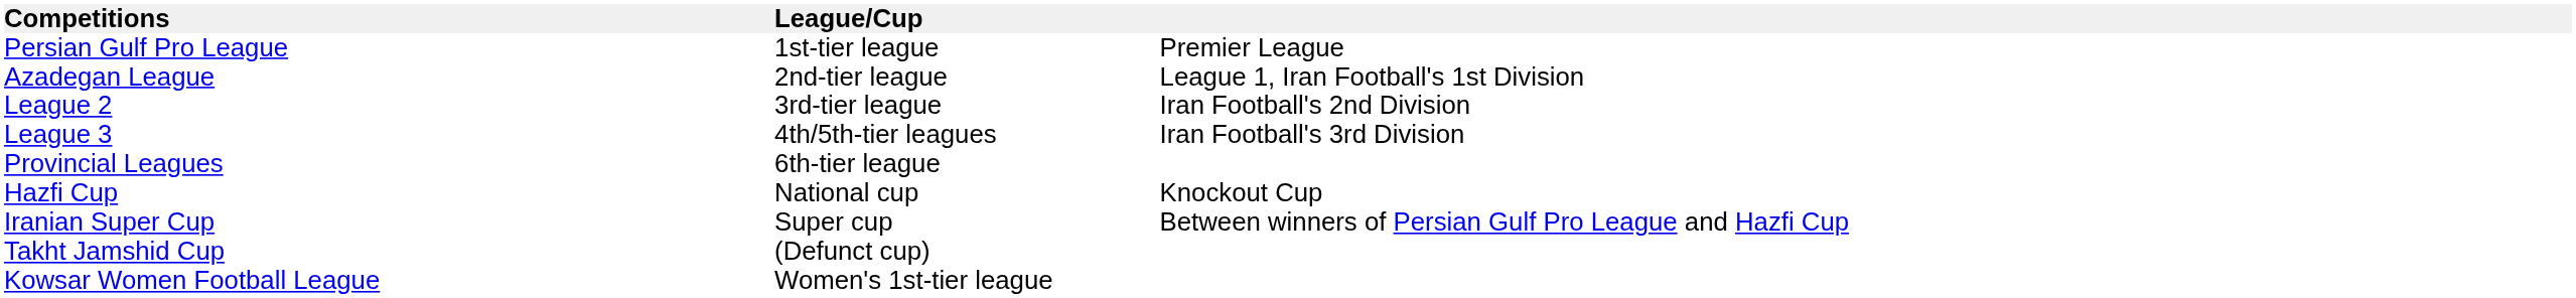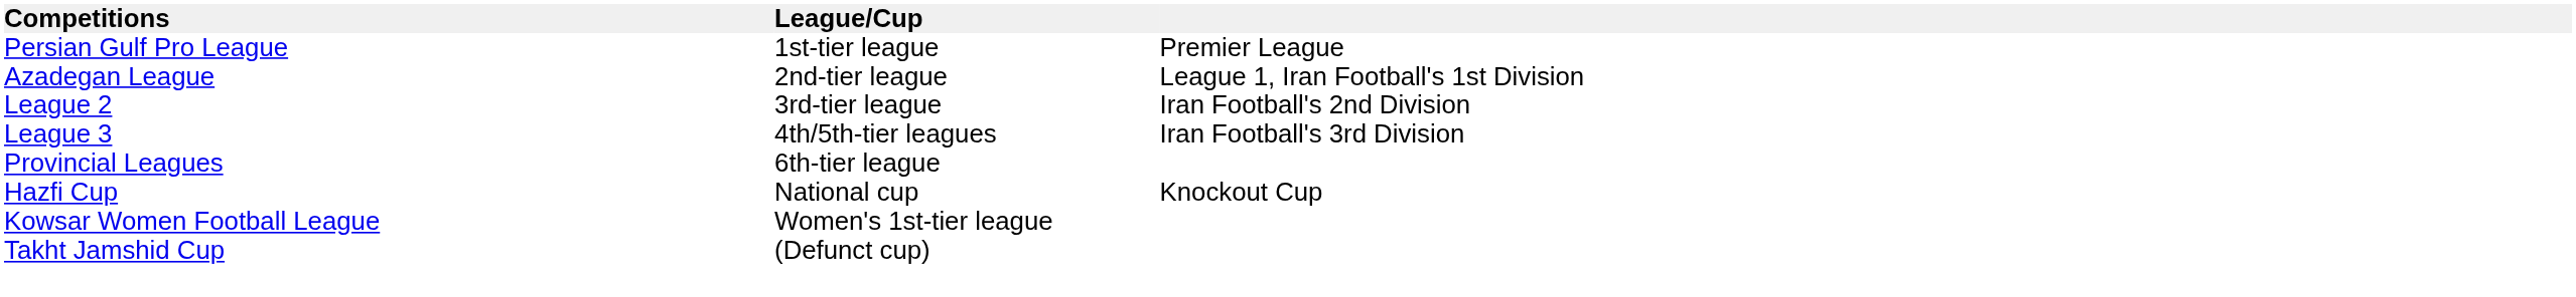- row: Iranian Super Cup | Super cup | Between winners of Persian Gulf Pro League and Hazfi Cup
rows swapped: Takht Jamshid Cup <-> Kowsar Women Football League
